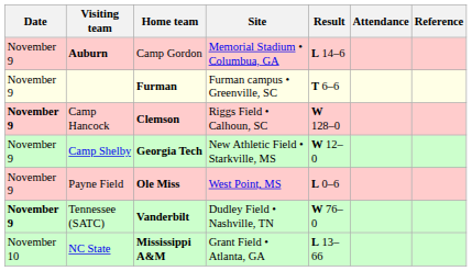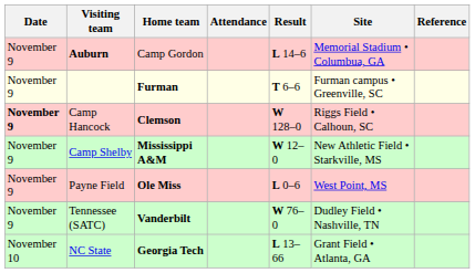columns swapped: Site <-> Attendance
Camp Shelby | Home team: Georgia Tech -> Mississippi A&M
Tennessee (SATC) | Date: bold -> normal
NC State | Home team: Mississippi A&M -> Georgia Tech
